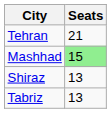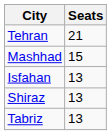Mashhad | Seats: lightgreen background -> no background
+ row: Isfahan | 13
